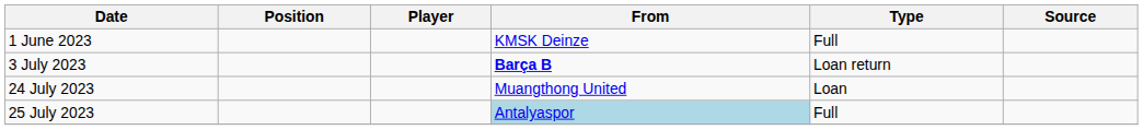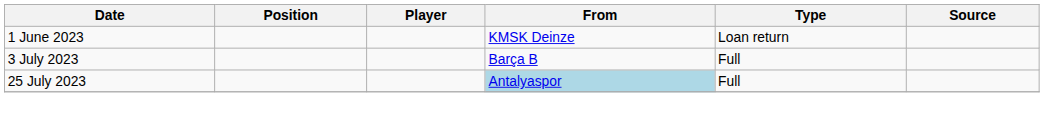1 June 2023 | Type: Full -> Loan return
3 July 2023 | From: bold -> normal
3 July 2023 | Type: Loan return -> Full
- row: 24 July 2023 | Muangthong United | Loan
